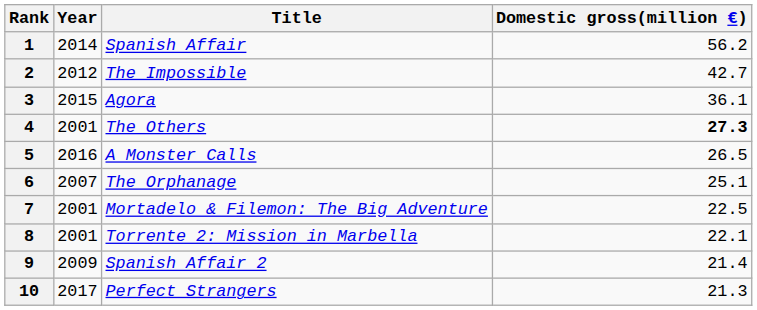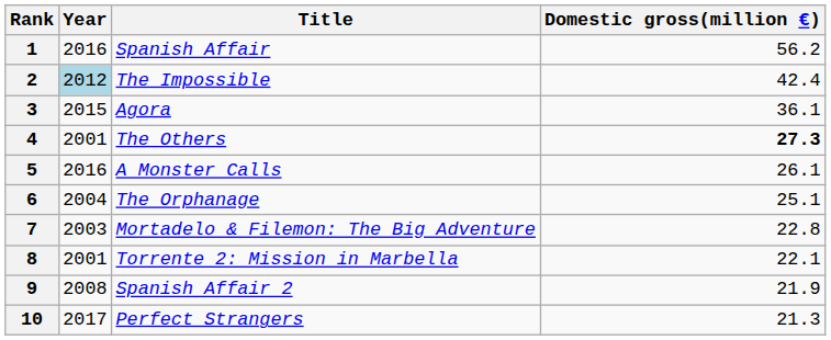1 | Year: 2014 -> 2016
2 | Year: no background -> lightblue background
2 | Domestic gross(million €): 42.7 -> 42.4
5 | Domestic gross(million €): 26.5 -> 26.1
6 | Year: 2007 -> 2004
7 | Year: 2001 -> 2003
7 | Domestic gross(million €): 22.5 -> 22.8
9 | Year: 2009 -> 2008
9 | Domestic gross(million €): 21.4 -> 21.9
